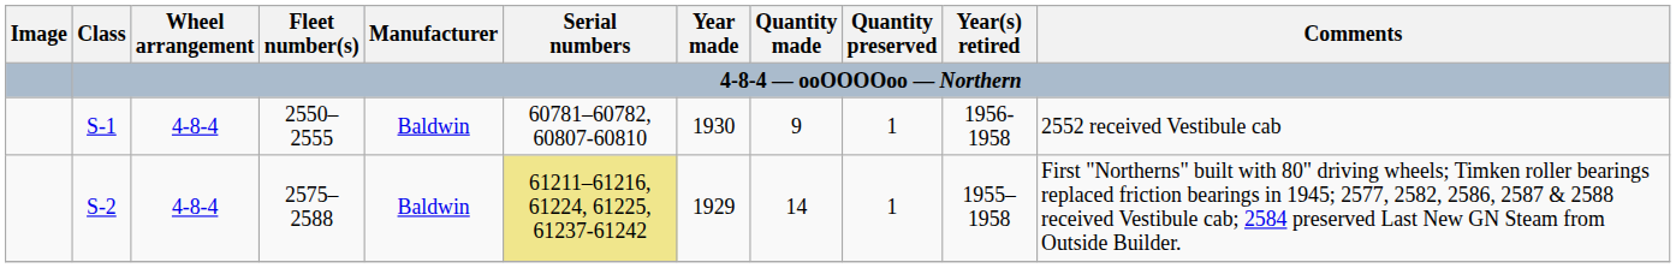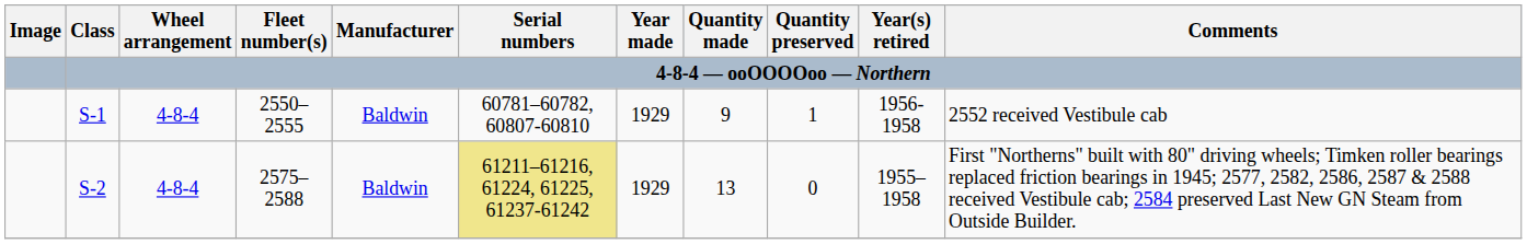S-1 | Year made: 1930 -> 1929
S-2 | Quantity made: 14 -> 13
S-2 | Quantity preserved: 1 -> 0
